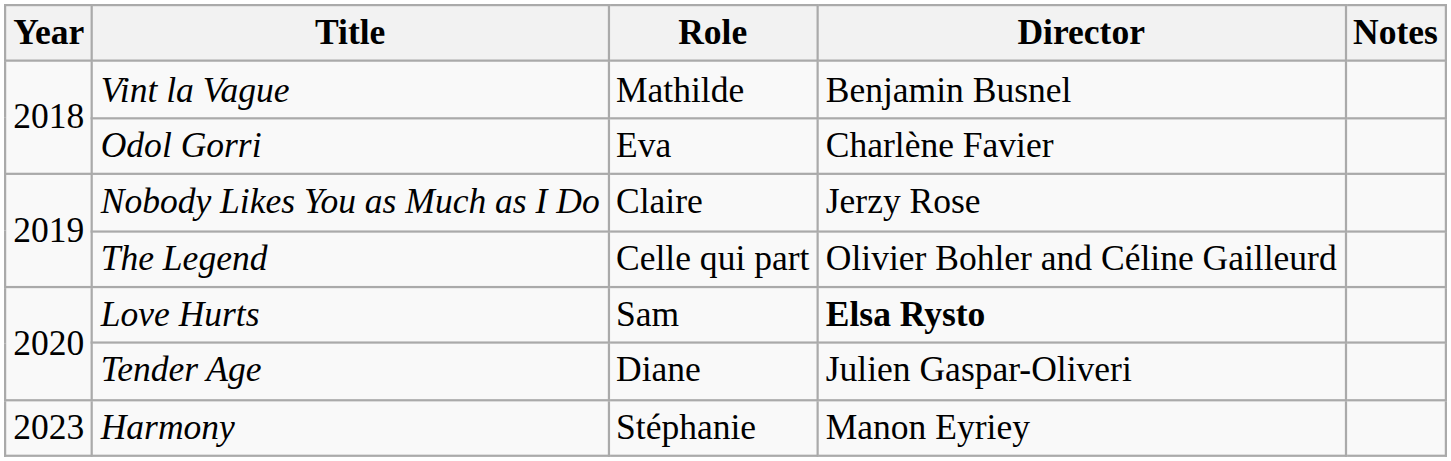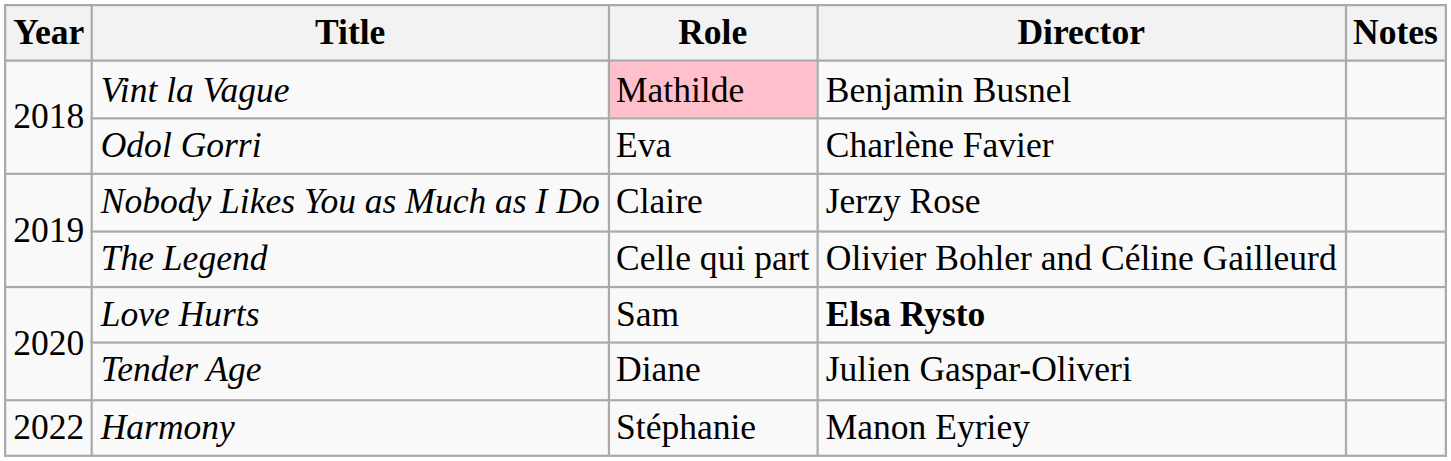Vint la Vague | Role: no background -> pink background
Harmony | Year: 2023 -> 2022
